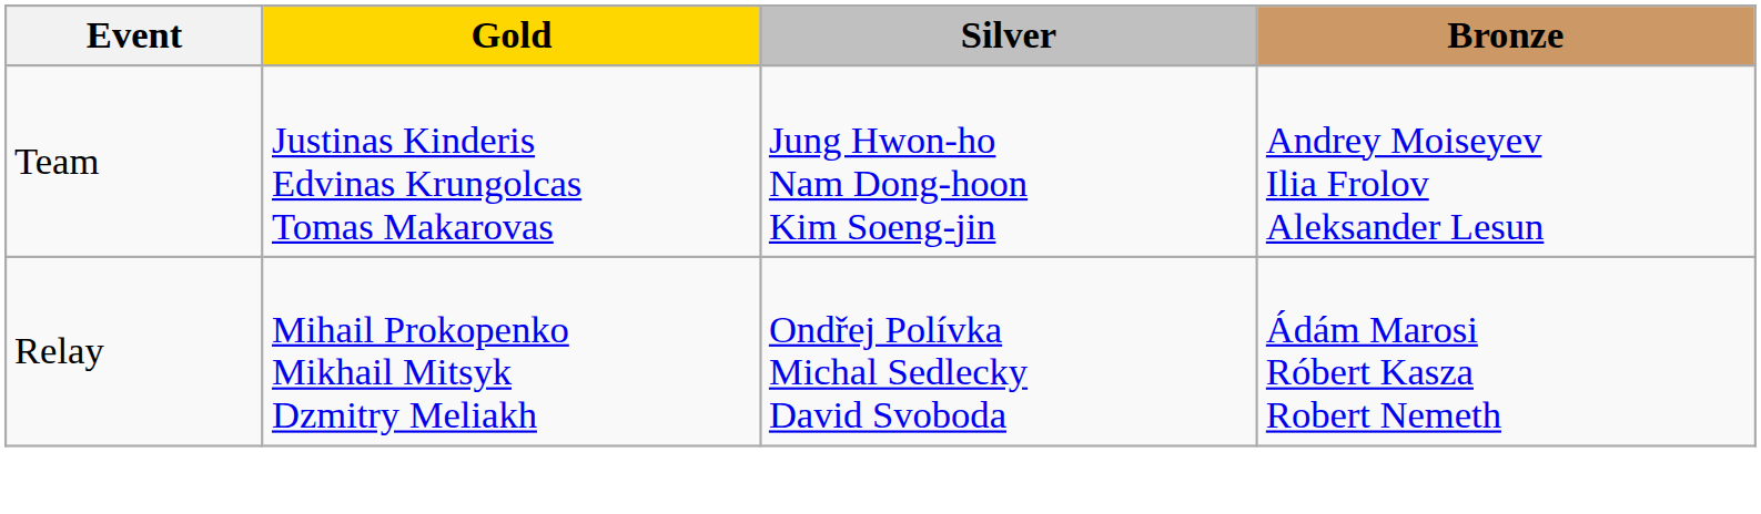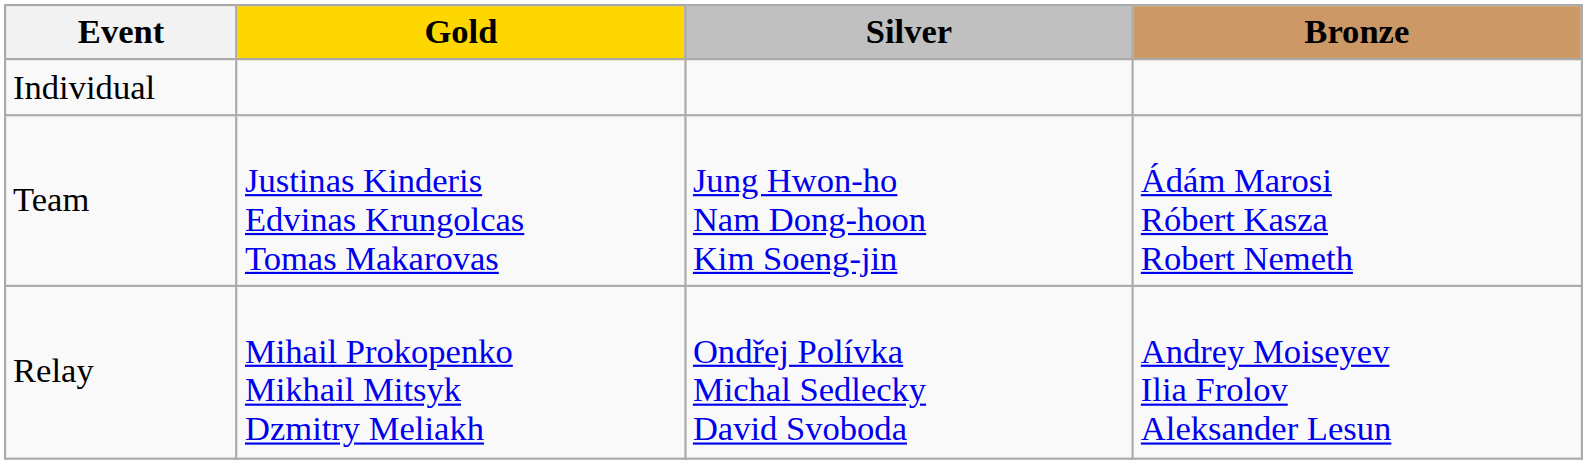+ row: Individual
Team | Bronze: Andrey Moiseyev Ilia Frolov Aleksander Lesun -> Ádám Marosi Róbert Kasza Robert Nemeth
Relay | Bronze: Ádám Marosi Róbert Kasza Robert Nemeth -> Andrey Moiseyev Ilia Frolov Aleksander Lesun
